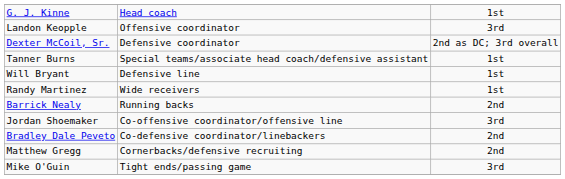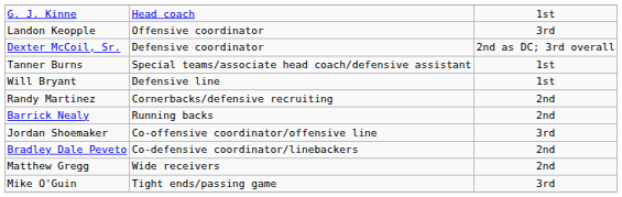Randy Martinez | column 2: Wide receivers -> Cornerbacks/defensive recruiting
Randy Martinez | column 3: 1st -> 2nd
Matthew Gregg | column 2: Cornerbacks/defensive recruiting -> Wide receivers
